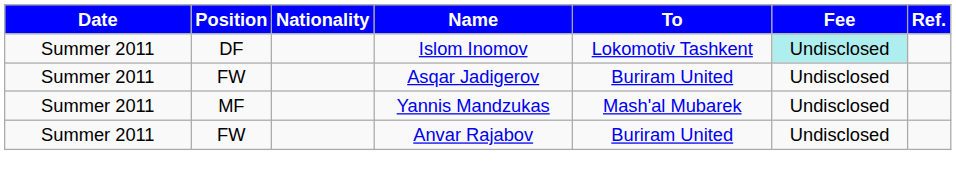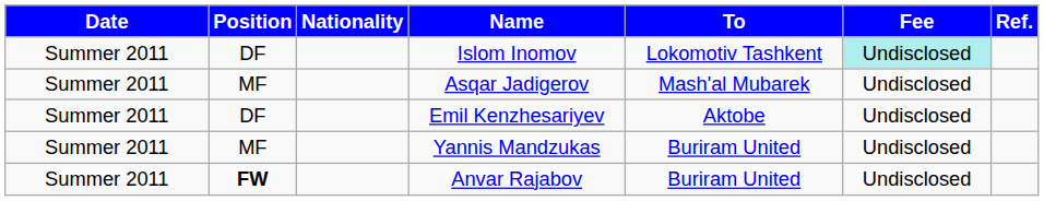Asqar Jadigerov | Position: FW -> MF
Asqar Jadigerov | To: Buriram United -> Mash'al Mubarek
+ row: Summer 2011 | DF | Emil Kenzhesariyev | Aktobe | Undisclosed
Yannis Mandzukas | To: Mash'al Mubarek -> Buriram United
Anvar Rajabov | Position: normal -> bold
